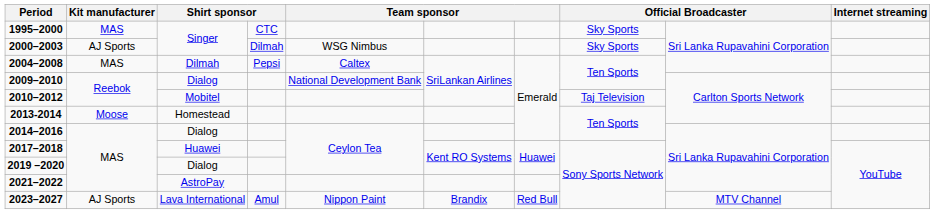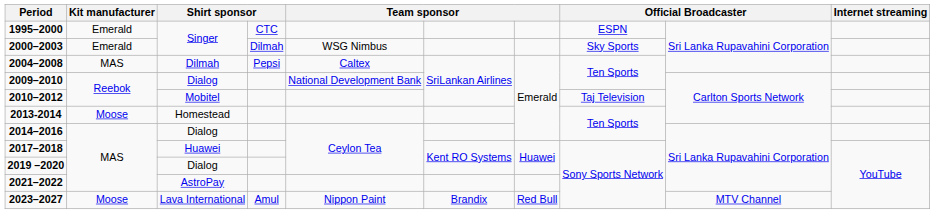1995–2000 | Kit manufacturer: MAS -> Emerald
1995–2000 | column 8: Sky Sports -> ESPN
2000–2003 | Kit manufacturer: AJ Sports -> Emerald
2023–2027 | Kit manufacturer: AJ Sports -> Moose
